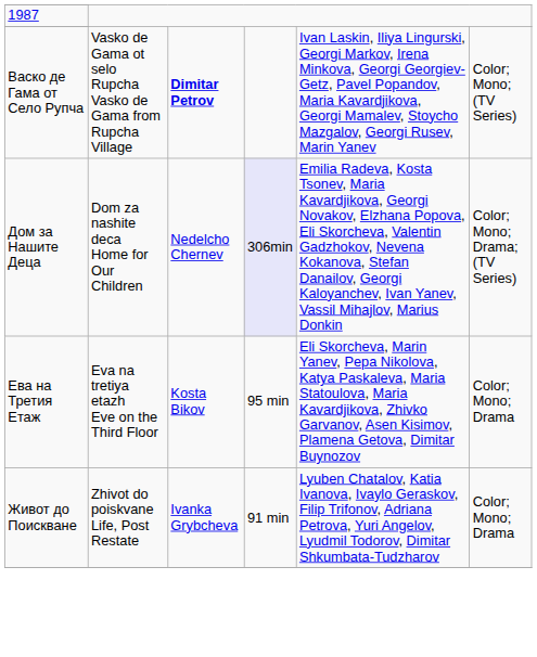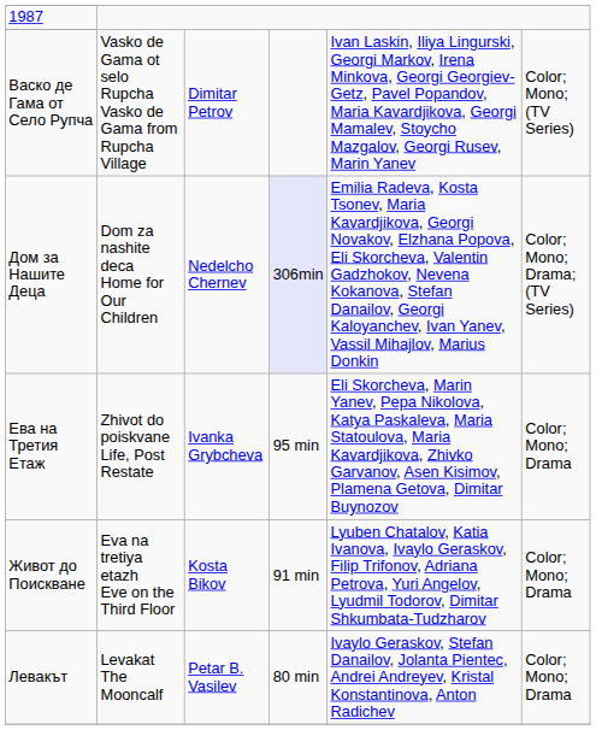Васко де Гама от Село Рупча | column 3: bold -> normal
Ева на Третия Етаж | column 2: Eva na tretiya etazh Eve on the Third Floor -> Zhivot do poiskvane Life, Post Restate
Ева на Третия Етаж | column 3: Kosta Bikov -> Ivanka Grybcheva
Живот до Поискване | column 2: Zhivot do poiskvane Life, Post Restate -> Eva na tretiya etazh Eve on the Third Floor
Живот до Поискване | column 3: Ivanka Grybcheva -> Kosta Bikov
+ row: Левакът | Levakat The Mooncalf | Petar B. Vasilev | 80 min | Ivaylo Geraskov, Stefan Danailov, Jolanta Pientec, Andrei Andreyev, Kristal Konstantinova, Anton Radichev | Color; Mono; Drama
